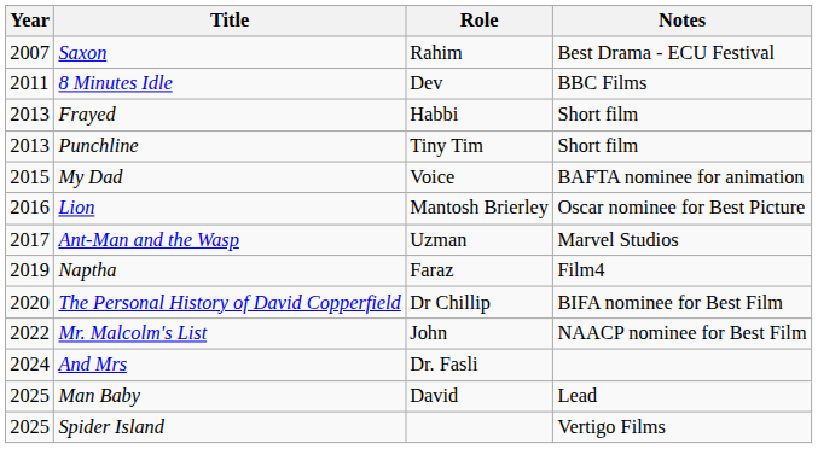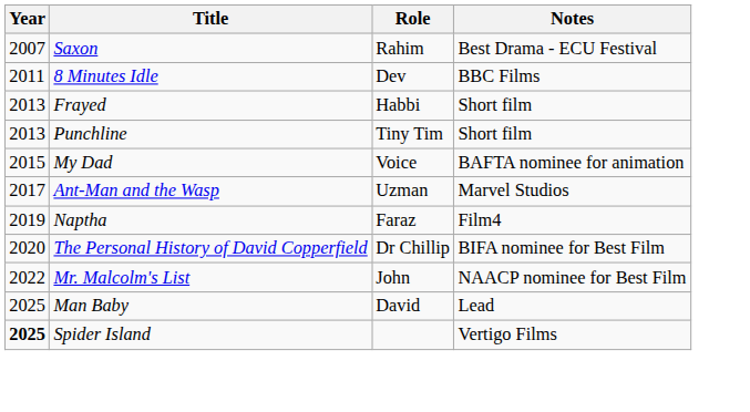- row: 2016 | Lion | Mantosh Brierley | Oscar nominee for Best Picture
- row: 2024 | And Mrs | Dr. Fasli
Spider Island | Year: normal -> bold
